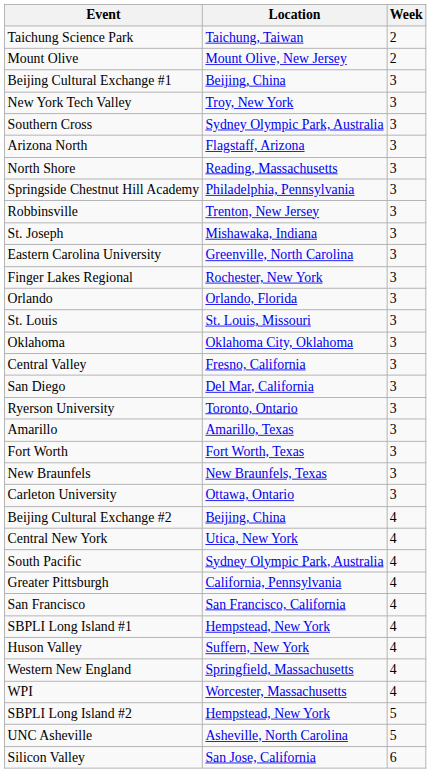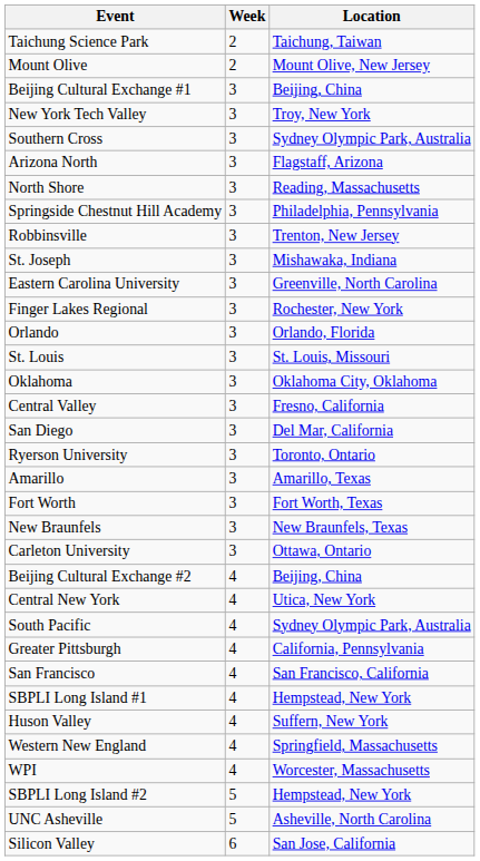columns swapped: Week <-> Location
